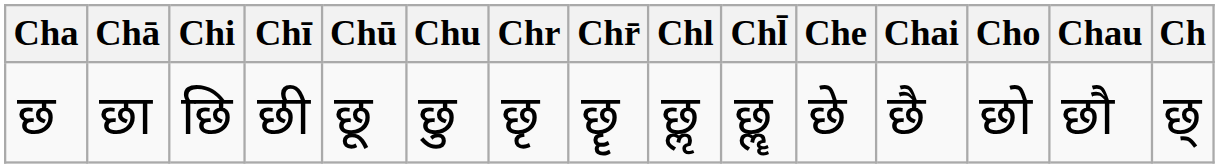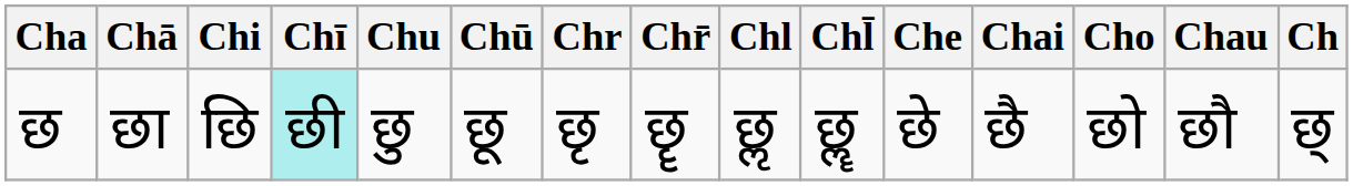columns swapped: Chu <-> Chū
छ | Chī: no background -> paleturquoise background
